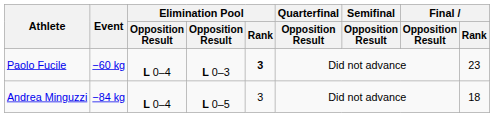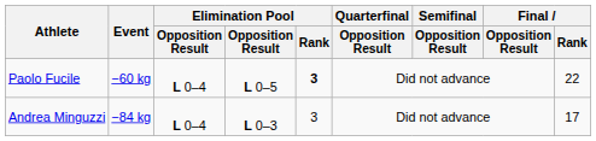Paolo Fucile | column 4: L 0–3 -> L 0–5
Paolo Fucile | Final / Rank: 23 -> 22
Andrea Minguzzi | column 4: L 0–5 -> L 0–3
Andrea Minguzzi | Final / Rank: 18 -> 17
